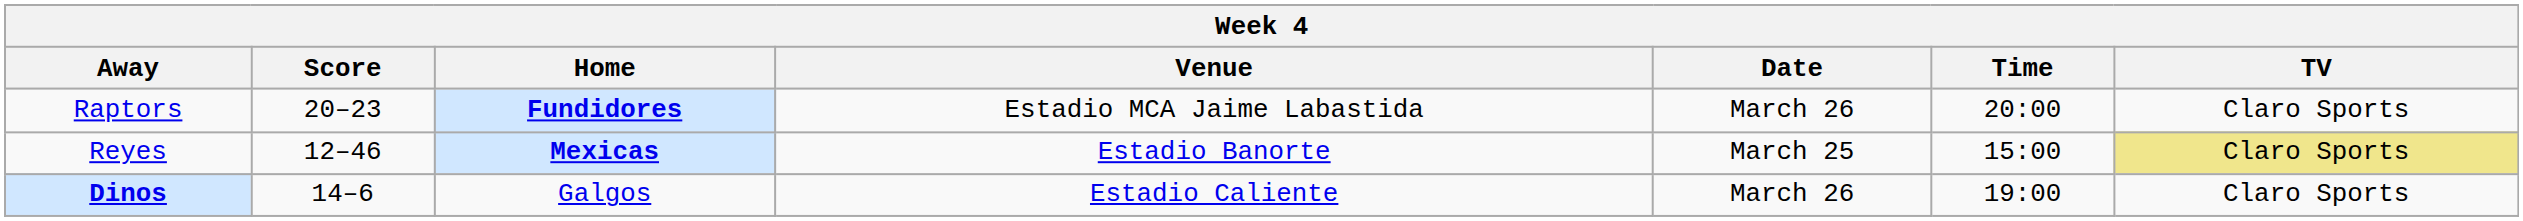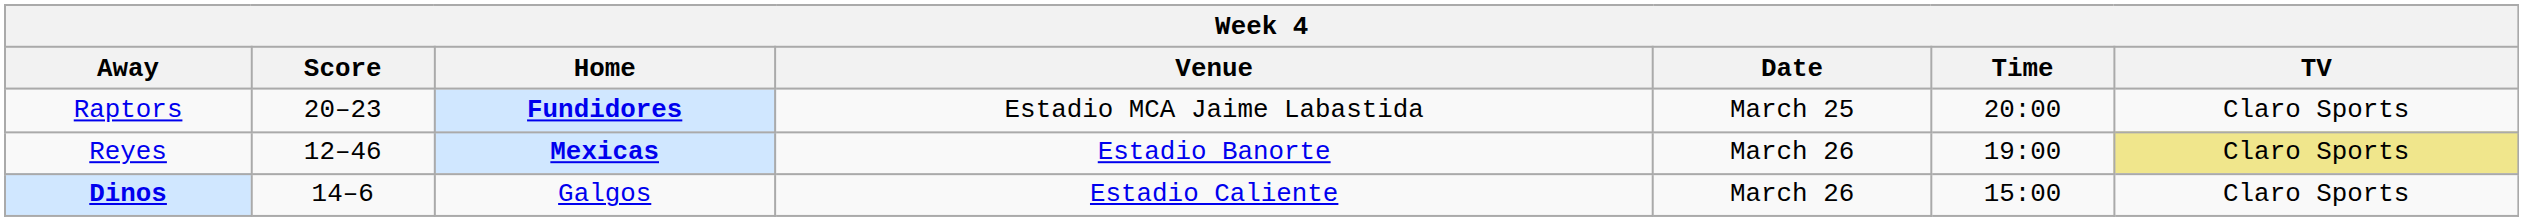Raptors | Date: March 26 -> March 25
Reyes | Date: March 25 -> March 26
Reyes | Time: 15:00 -> 19:00
Dinos | Time: 19:00 -> 15:00
